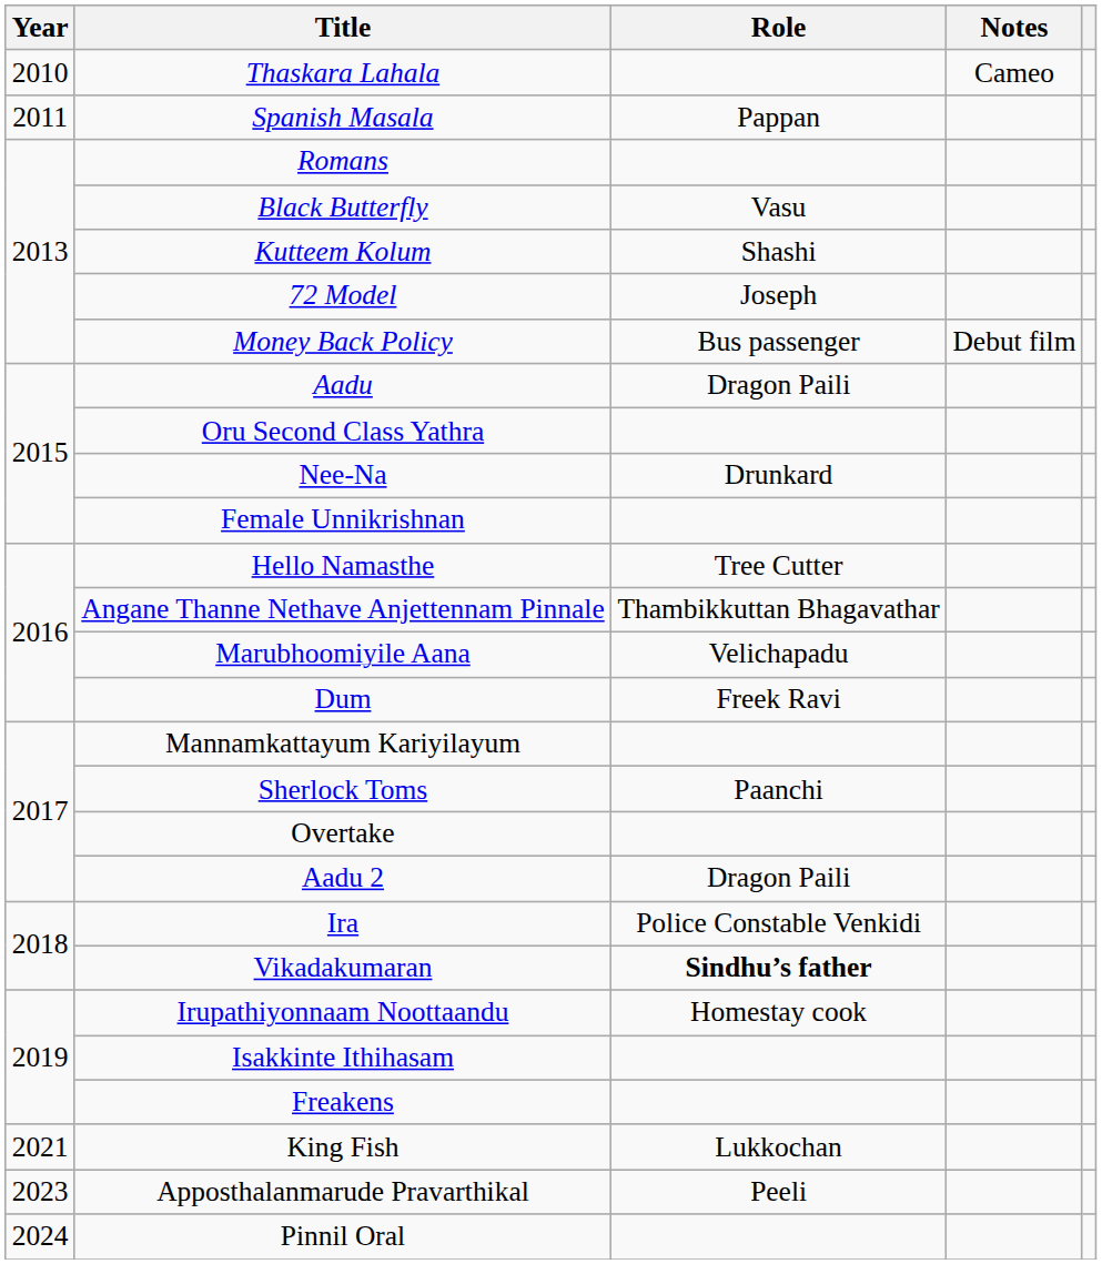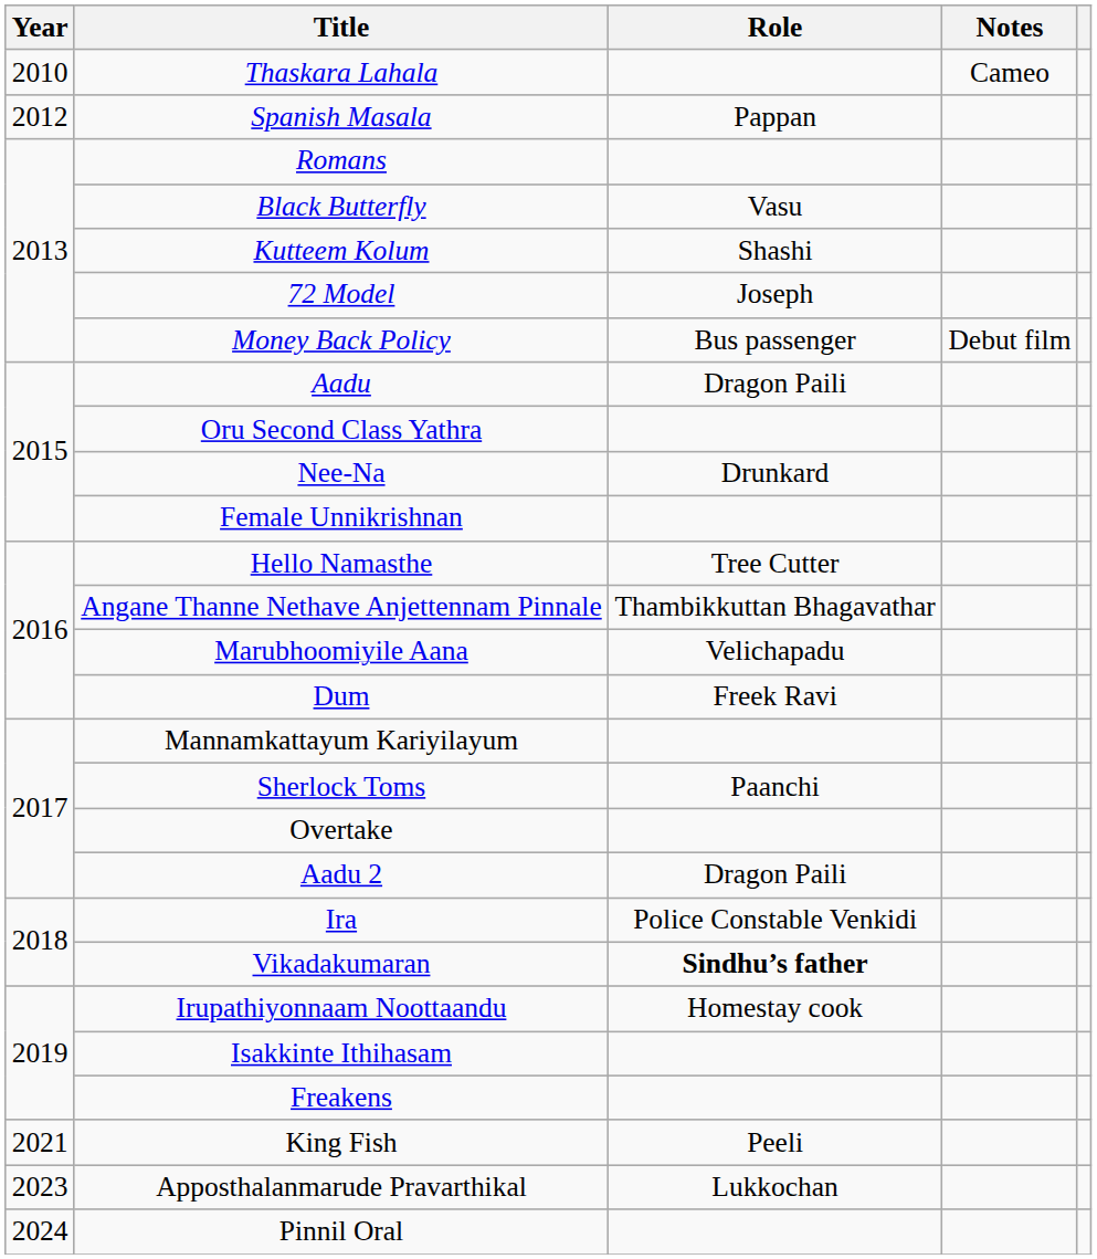Spanish Masala | Year: 2011 -> 2012
King Fish | Role: Lukkochan -> Peeli
Apposthalanmarude Pravarthikal | Role: Peeli -> Lukkochan
